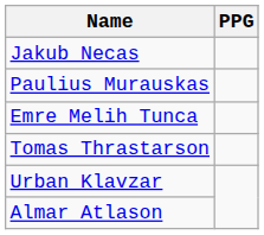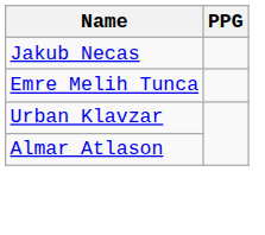- row: Paulius Murauskas
- row: Tomas Thrastarson
